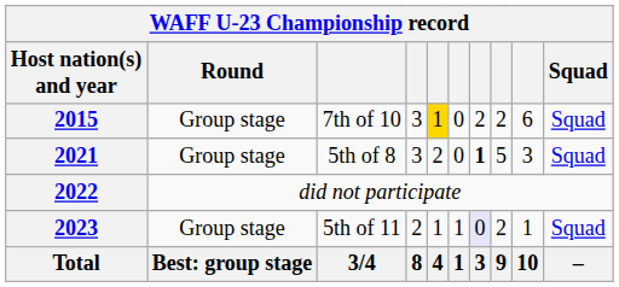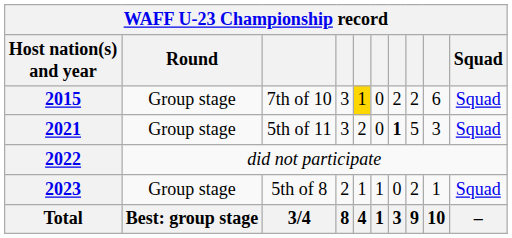2021 | column 3: 5th of 8 -> 5th of 11
2023 | column 3: 5th of 11 -> 5th of 8
2023 | column 7: lavender background -> no background
